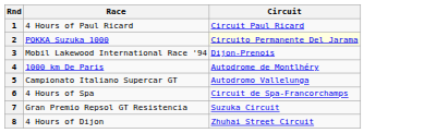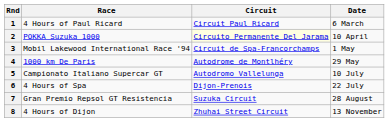+ column: Date | 6 March | 10 April | 1 May | 29 May | 10 July | 22 July | 28 August | 13 November
3 | Circuit: Dijon-Prenois -> Circuit de Spa-Francorchamps
6 | Circuit: Circuit de Spa-Francorchamps -> Dijon-Prenois
